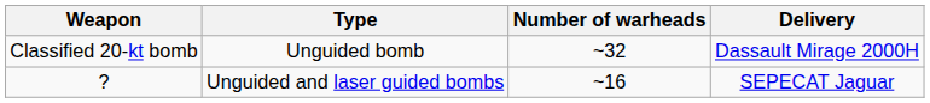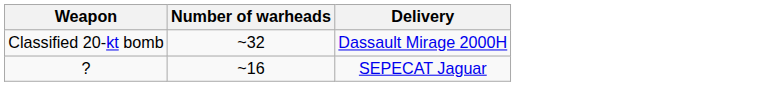- column: Type | Unguided bomb | Unguided and laser guided bombs
